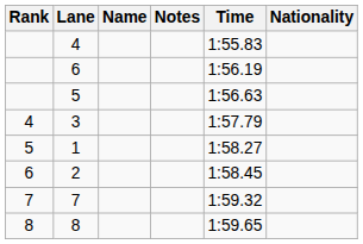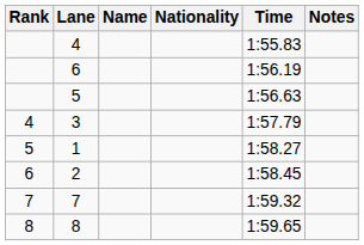columns swapped: Nationality <-> Notes
